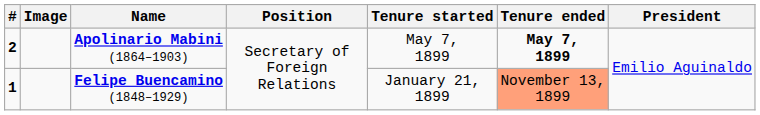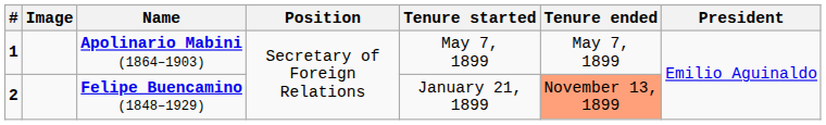Apolinario Mabini (1864–1903) | #: 2 -> 1
Apolinario Mabini (1864–1903) | Tenure ended: bold -> normal
Felipe Buencamino (1848–1929) | #: 1 -> 2
